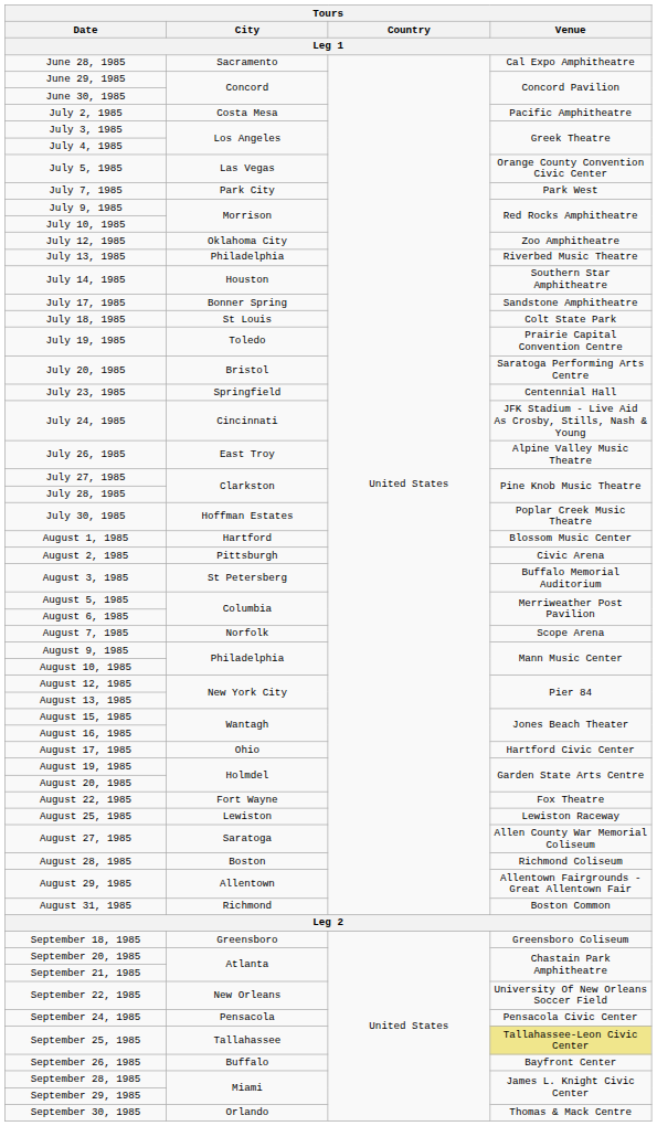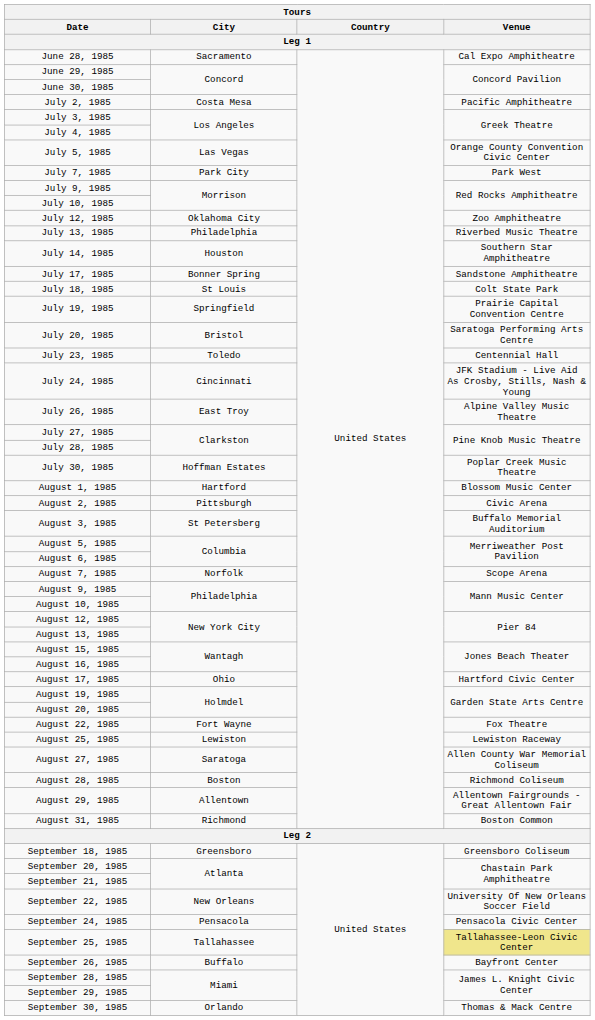July 19, 1985 | City: Toledo -> Springfield
July 23, 1985 | City: Springfield -> Toledo
